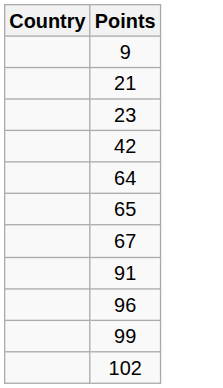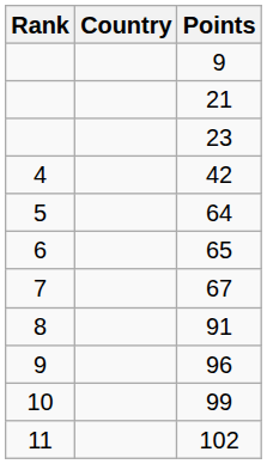+ column: Rank | 4 | 5 | 6 | 7 | 8 | 9 | 10 | 11
